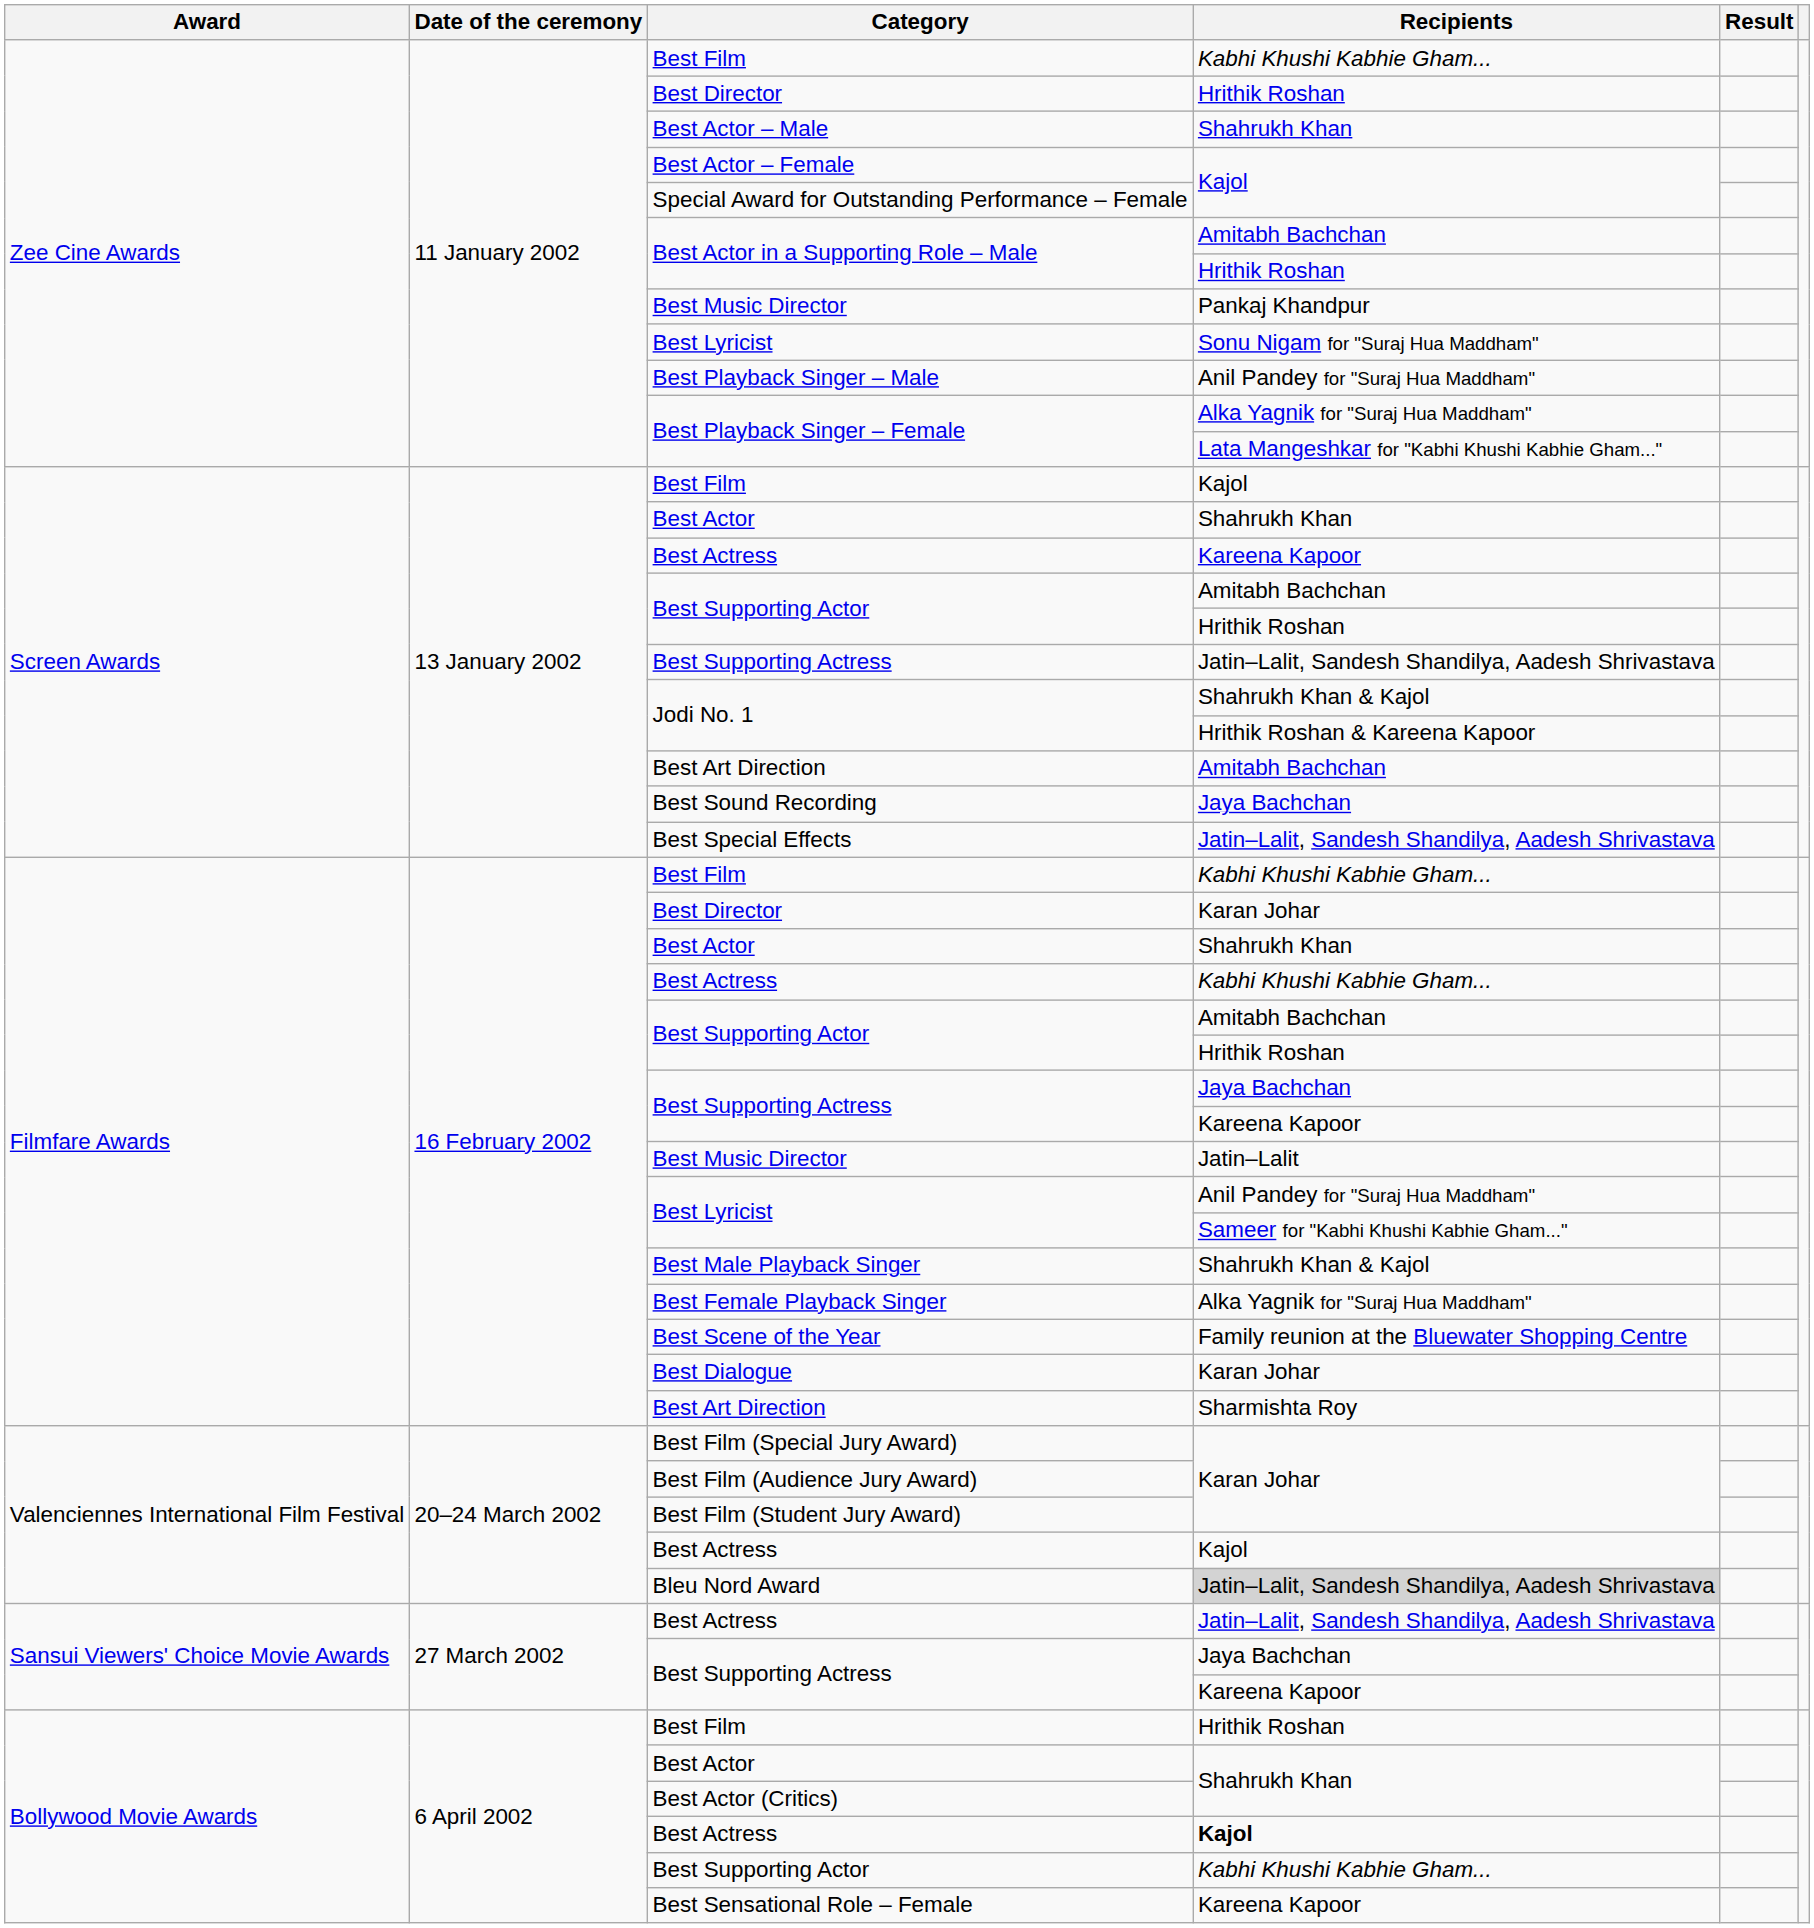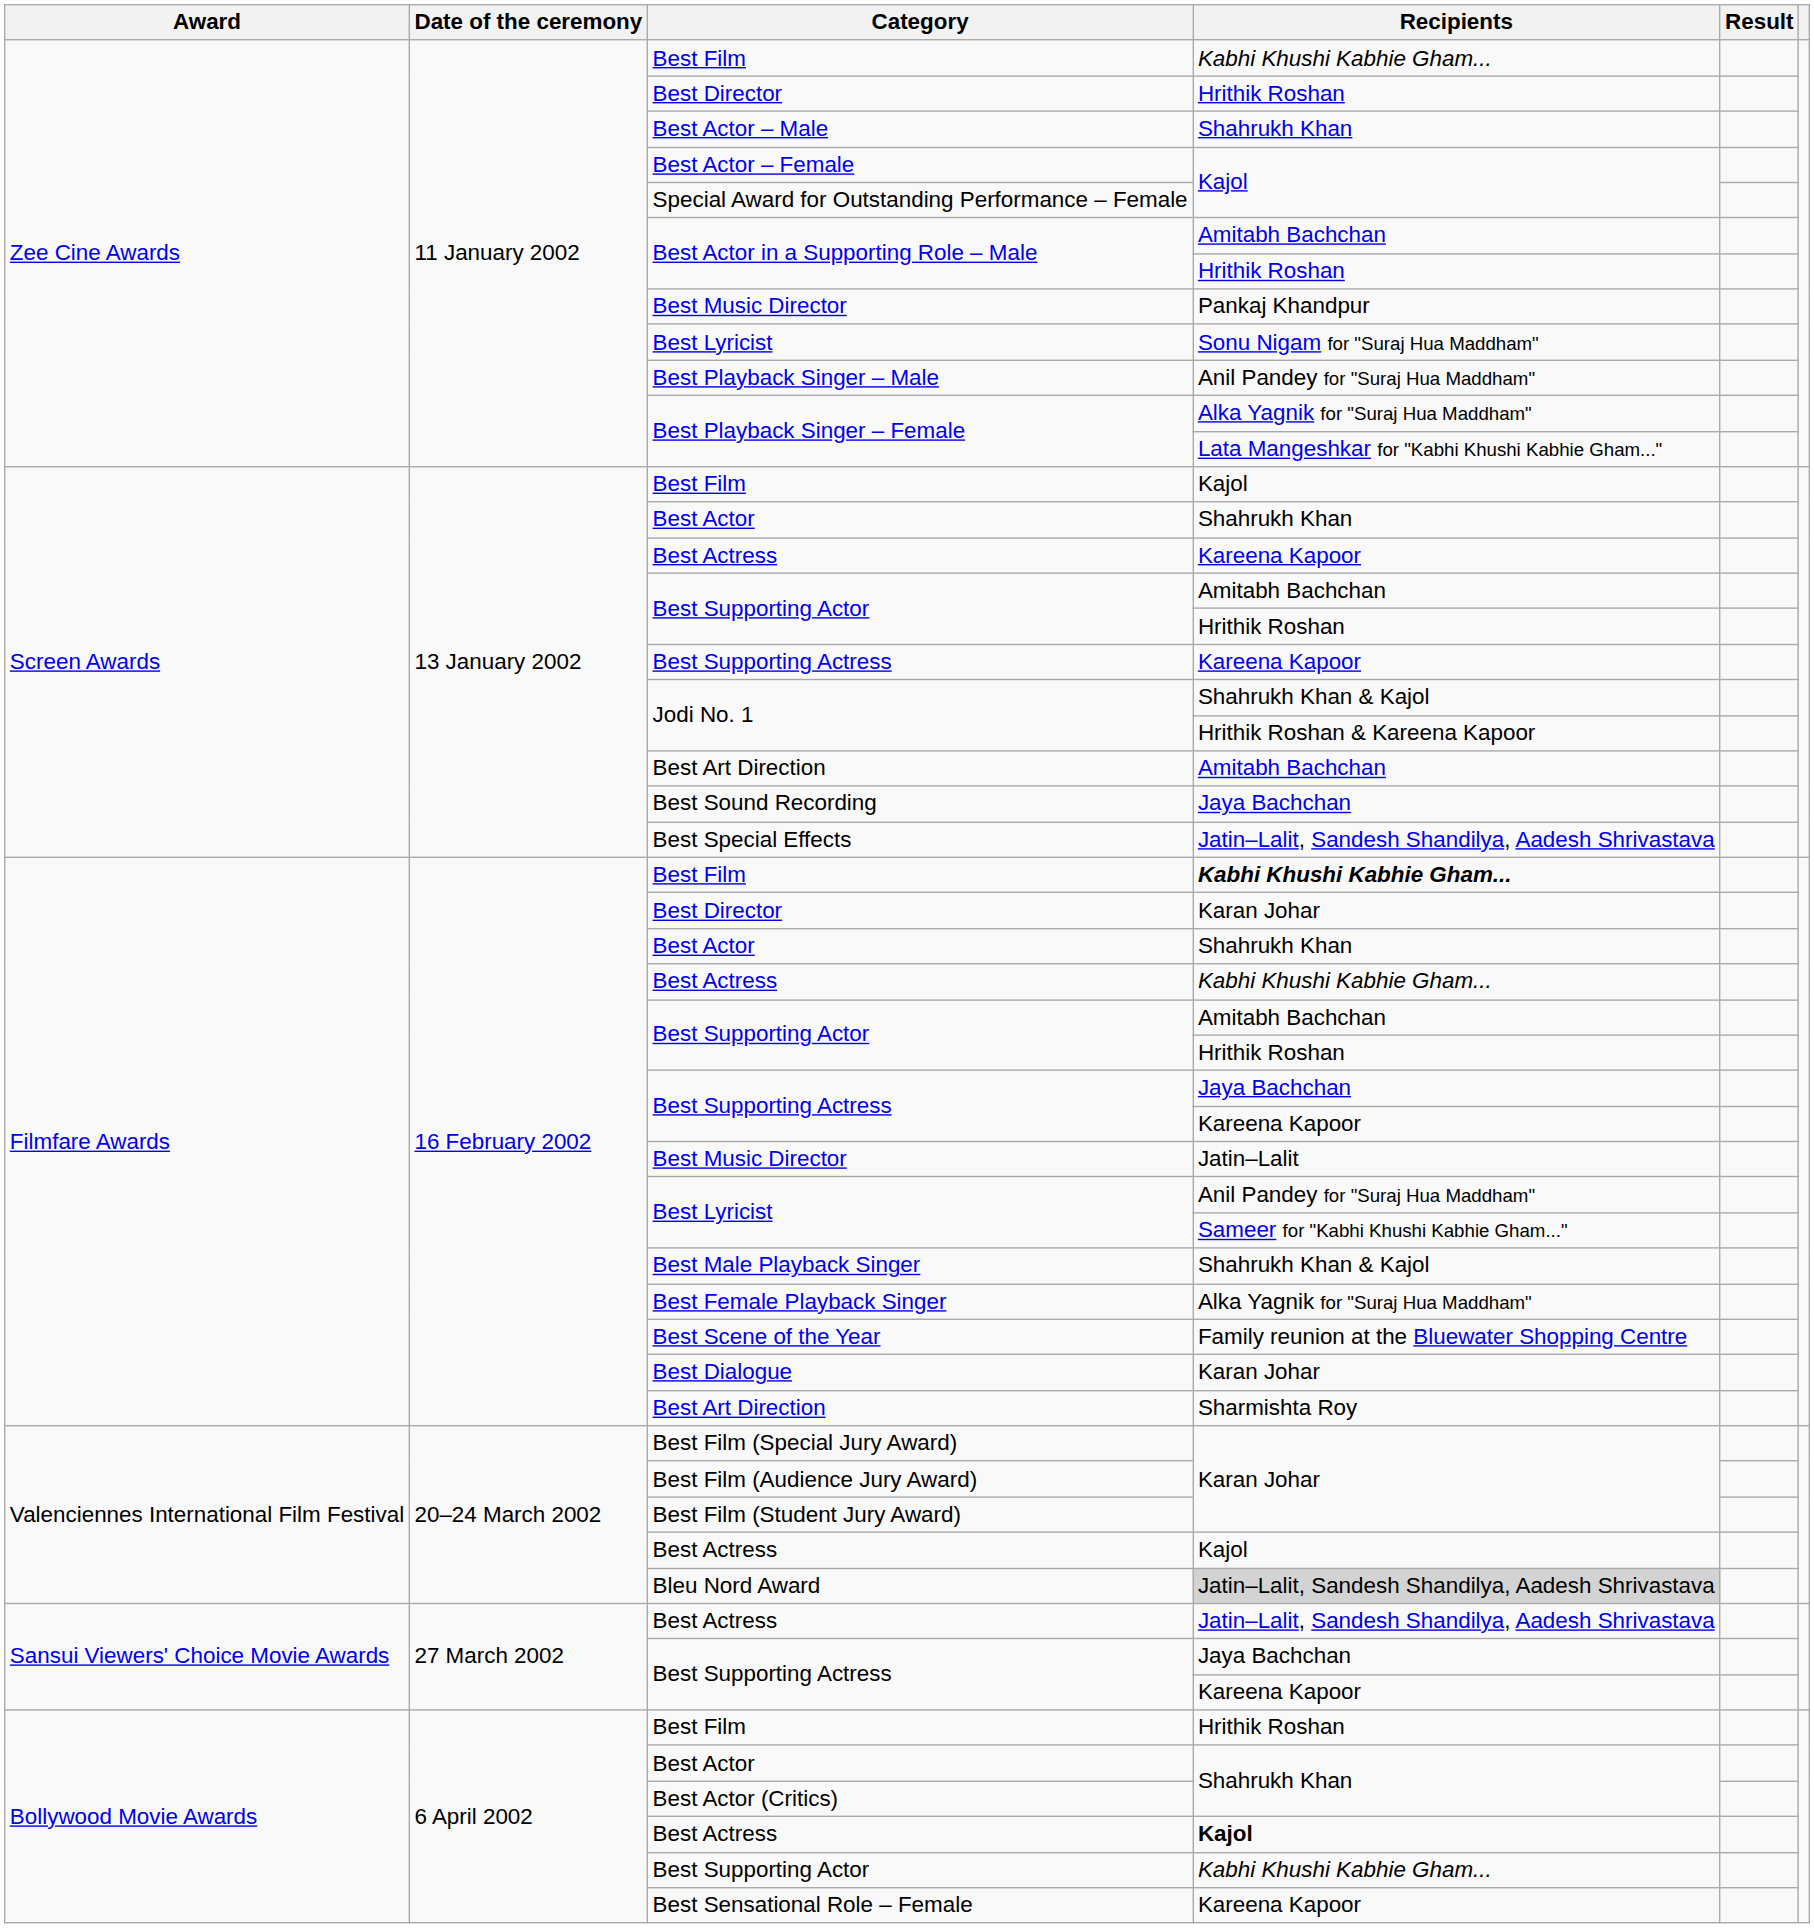Screen Awards / Best Supporting Actress | Recipients: Jatin–Lalit, Sandesh Shandilya, Aadesh Shrivastava -> Kareena Kapoor
Filmfare Awards / Best Film | Recipients: normal -> bold
